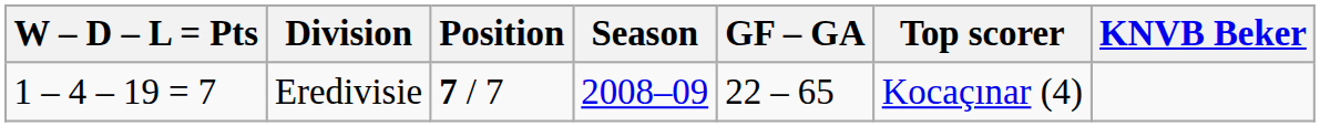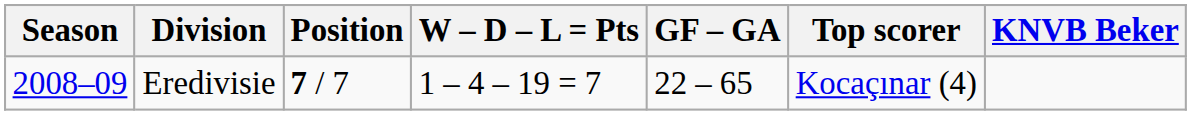columns swapped: Season <-> W – D – L = Pts
